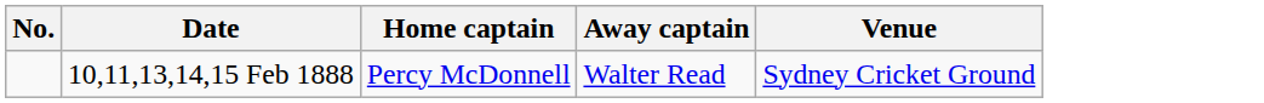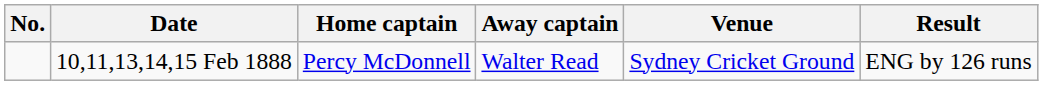+ column: Result | ENG by 126 runs
